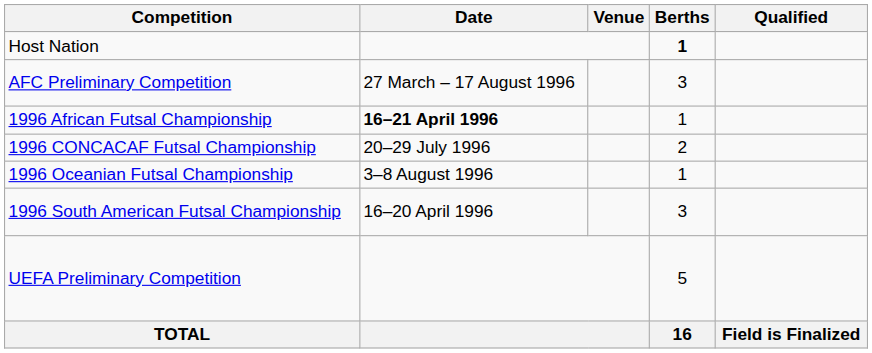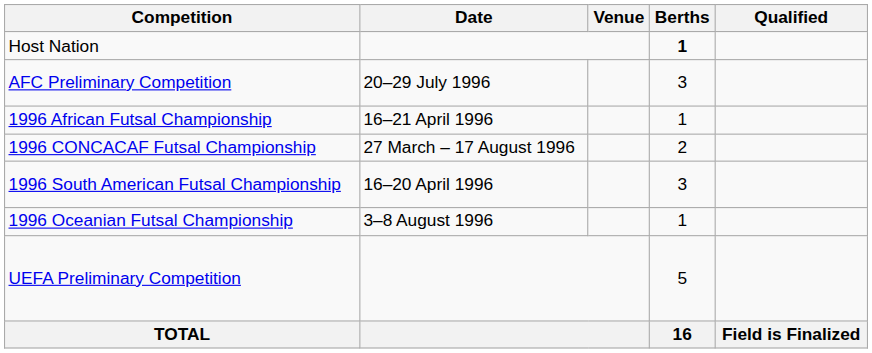AFC Preliminary Competition | Date: 27 March – 17 August 1996 -> 20–29 July 1996
1996 African Futsal Championship | Date: bold -> normal
1996 CONCACAF Futsal Championship | Date: 20–29 July 1996 -> 27 March – 17 August 1996
rows swapped: 1996 South American Futsal Championship <-> 1996 Oceanian Futsal Championship
